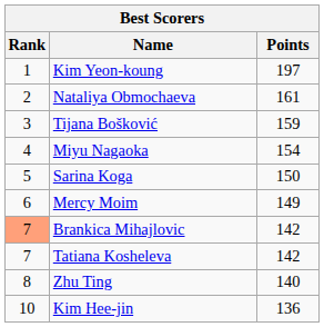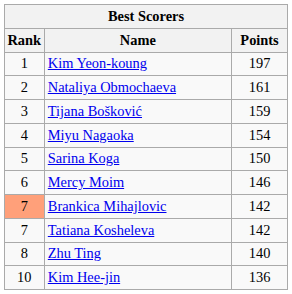Mercy Moim | Points: 149 -> 146
